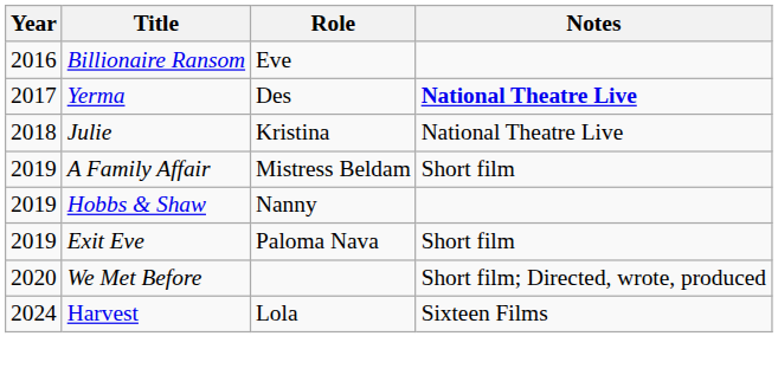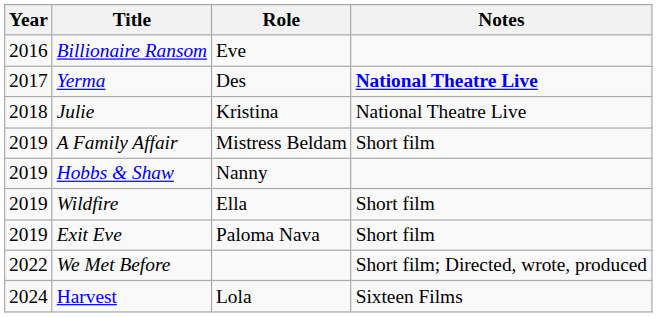+ row: 2019 | Wildfire | Ella | Short film
We Met Before | Year: 2020 -> 2022
